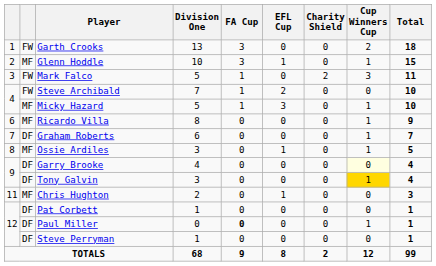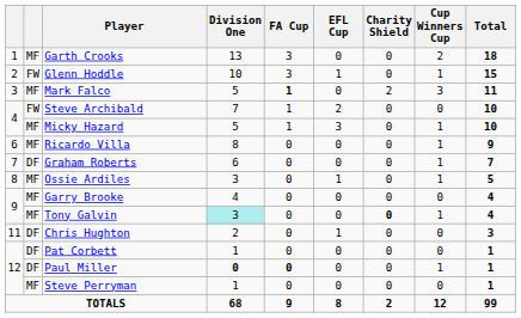Garth Crooks | column 2: FW -> MF
Glenn Hoddle | column 2: MF -> FW
Mark Falco | column 2: FW -> MF
Mark Falco | FA Cup: normal -> bold
Garry Brooke | column 2: DF -> MF
Garry Brooke | Cup Winners Cup: lightyellow background -> no background
Tony Galvin | column 2: DF -> MF
Tony Galvin | Division One: no background -> paleturquoise background
Tony Galvin | Charity Shield: normal -> bold
Tony Galvin | Cup Winners Cup: gold background -> no background
Chris Hughton | column 2: MF -> DF
Paul Miller | Division One: normal -> bold
Steve Perryman | column 2: DF -> MF
